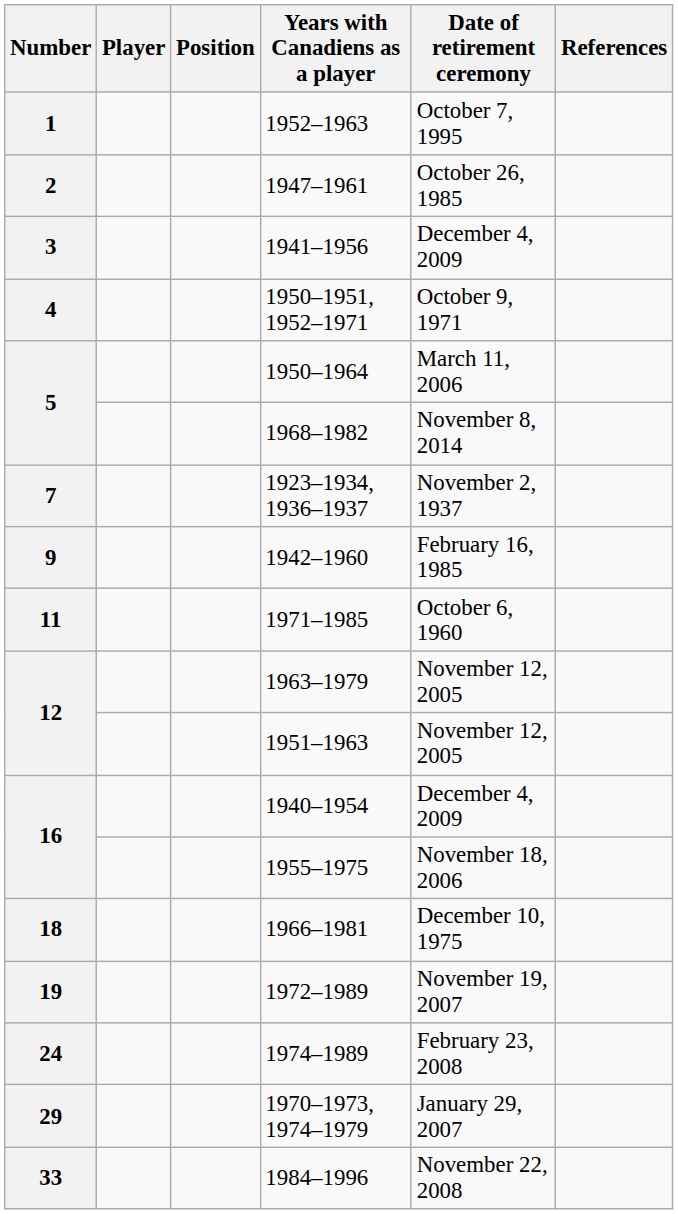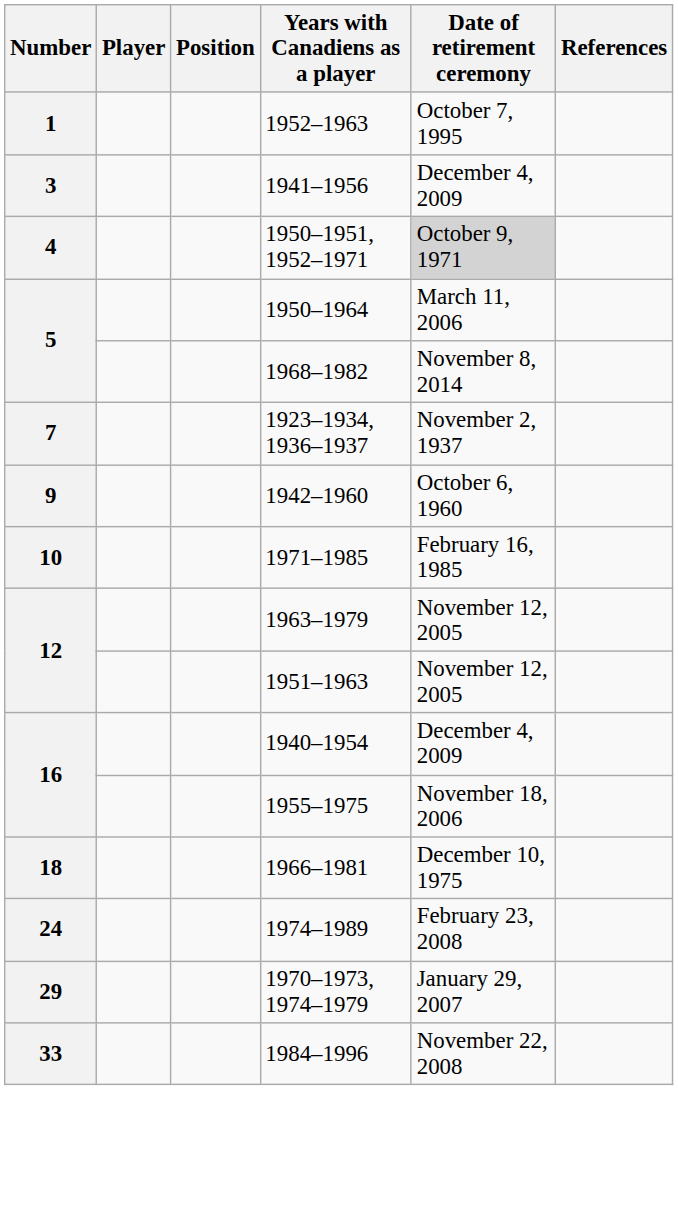- row: 2 | 1947–1961 | October 26, 1985
1950–1951, 1952–1971 | Date of retirement ceremony: no background -> lightgrey background
1942–1960 | Date of retirement ceremony: February 16, 1985 -> October 6, 1960
1971–1985 | Number: 11 -> 10
1971–1985 | Date of retirement ceremony: October 6, 1960 -> February 16, 1985
- row: 19 | 1972–1989 | November 19, 2007
